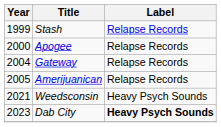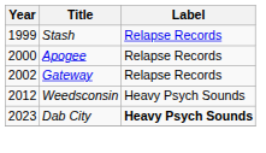Gateway | Year: 2004 -> 2002
- row: 2005 | Amerijuanican | Relapse Records
Weedsconsin | Year: 2021 -> 2012
